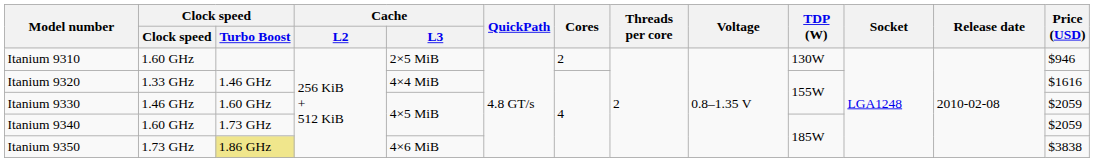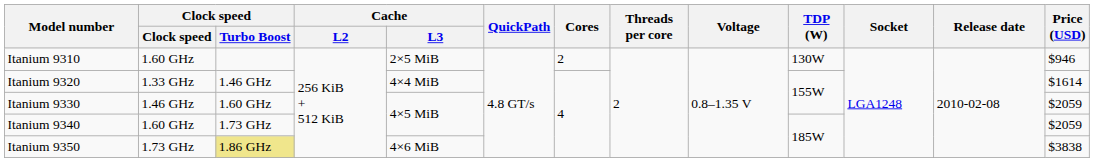Itanium 9320 | Price (USD): $1616 -> $1614
